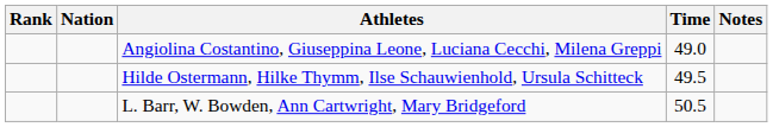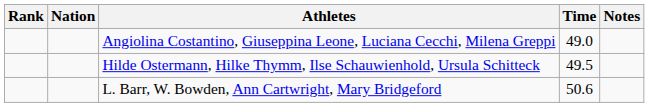L. Barr, W. Bowden, Ann Cartwright, Mary Bridgeford | Time: 50.5 -> 50.6
